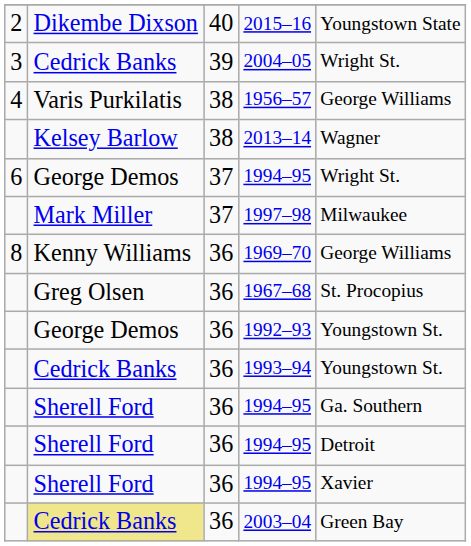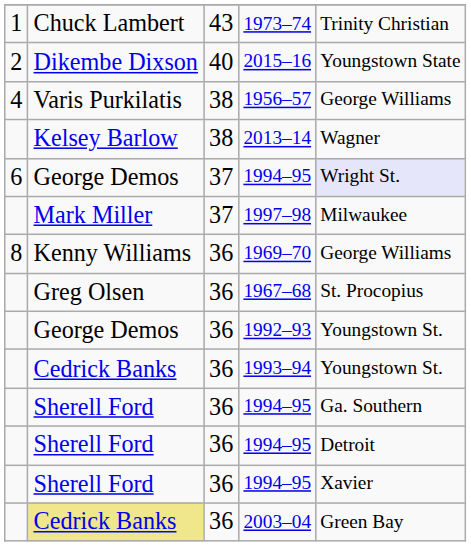+ row: 1 | Chuck Lambert | 43 | 1973–74 | Trinity Christian
- row: 3 | Cedrick Banks | 39 | 2004–05 | Wright St.
6 / 1994–95 | column 5: no background -> lavender background
